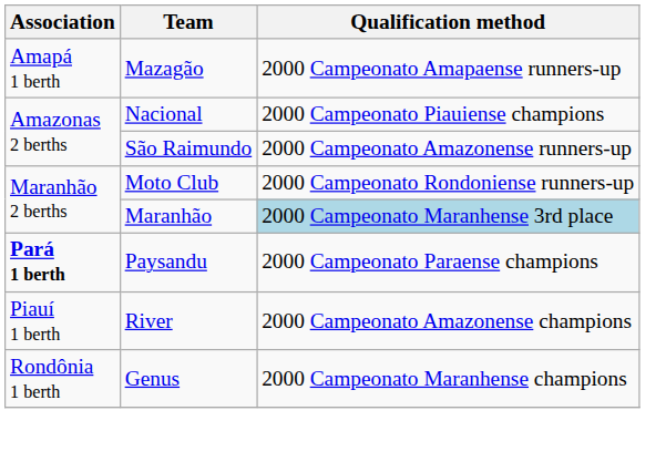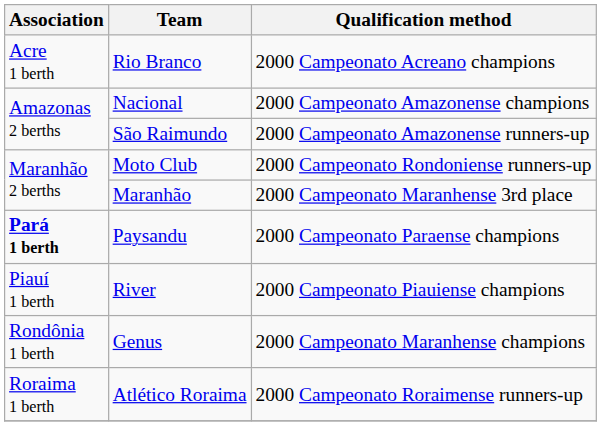+ row: Acre 1 berth | Rio Branco | 2000 Campeonato Acreano champions
- row: Amapá 1 berth | Mazagão | 2000 Campeonato Amapaense runners-up
Nacional | Qualification method: 2000 Campeonato Piauiense champions -> 2000 Campeonato Amazonense champions
Maranhão | Qualification method: lightblue background -> no background
River | Qualification method: 2000 Campeonato Amazonense champions -> 2000 Campeonato Piauiense champions
+ row: Roraima 1 berth | Atlético Roraima | 2000 Campeonato Roraimense runners-up
